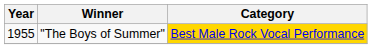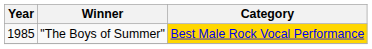"The Boys of Summer" | Year: 1955 -> 1985
